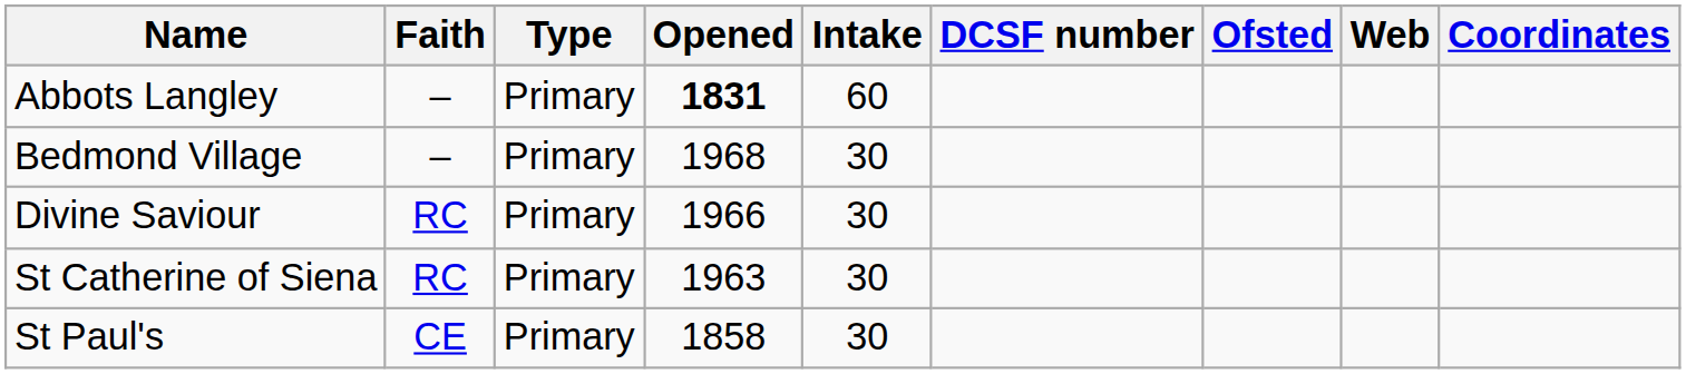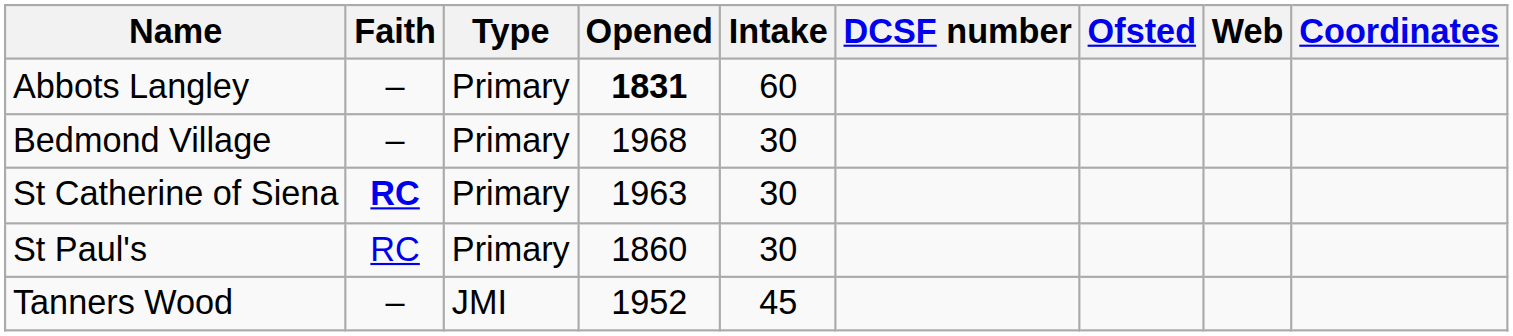- row: Divine Saviour | RC | Primary | 1966 | 30
St Catherine of Siena | Faith: normal -> bold
St Paul's | Faith: CE -> RC
St Paul's | Opened: 1858 -> 1860
+ row: Tanners Wood | – | JMI | 1952 | 45
